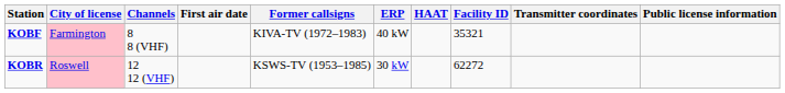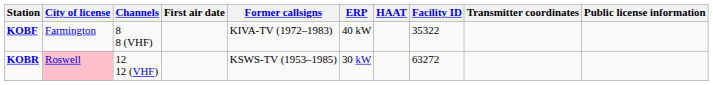KOBF | City of license: pink background -> no background
KOBF | Facility ID: 35321 -> 35322
KOBR | Facility ID: 62272 -> 63272
